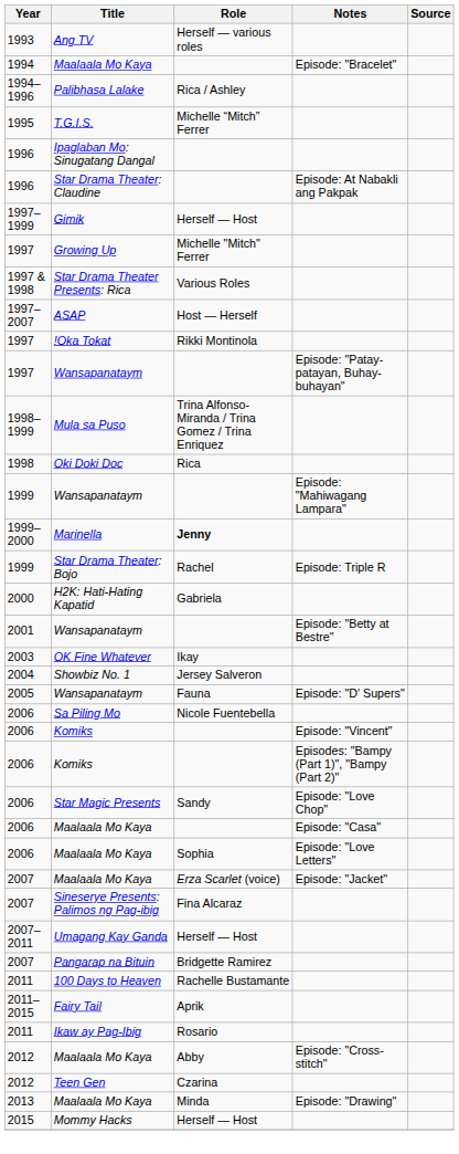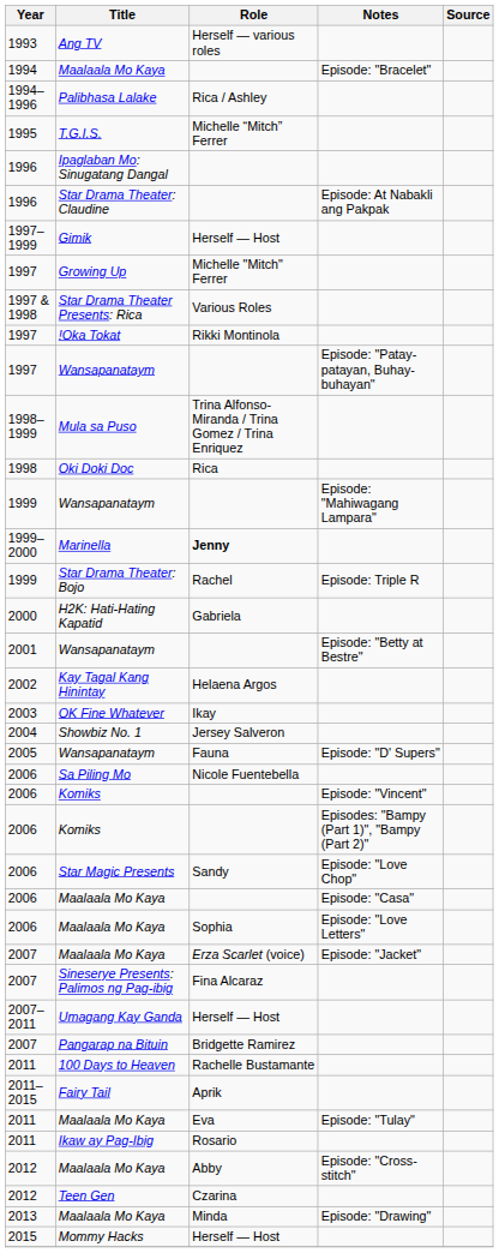- row: 1997–2007 | ASAP | Host — Herself
+ row: 2002 | Kay Tagal Kang Hinintay | Helaena Argos
+ row: 2011 | Maalaala Mo Kaya | Eva | Episode: "Tulay"
